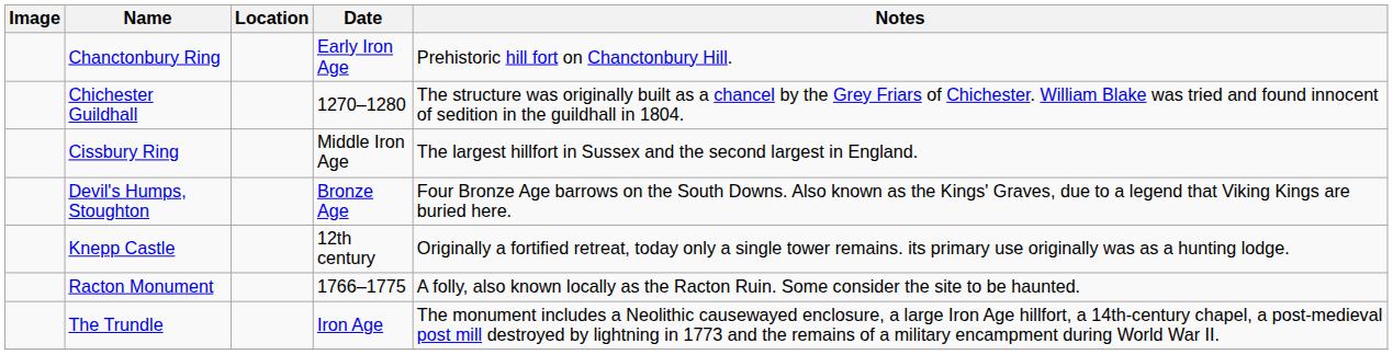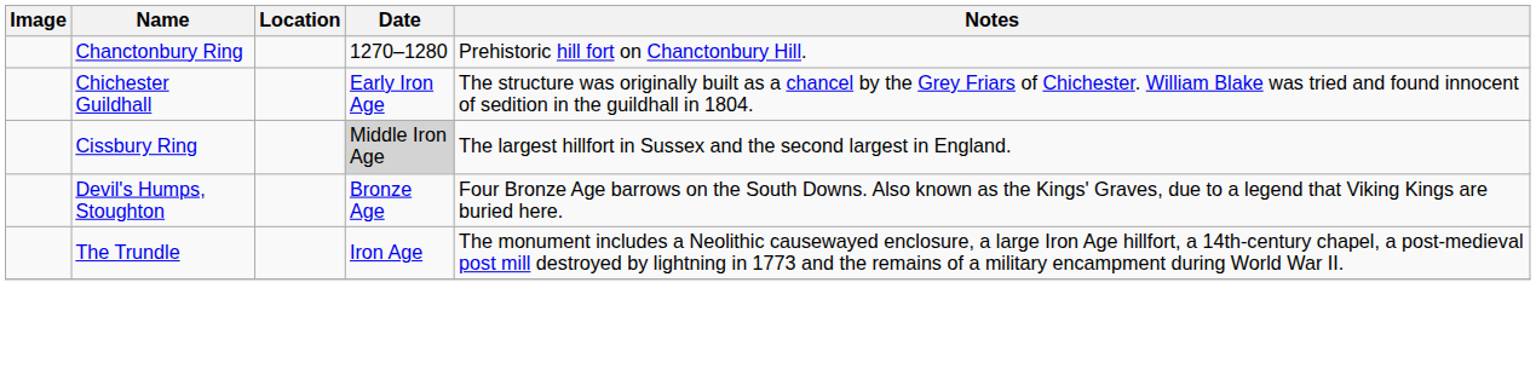Chanctonbury Ring | Date: Early Iron Age -> 1270–1280
Chichester Guildhall | Date: 1270–1280 -> Early Iron Age
Cissbury Ring | Date: no background -> lightgrey background
- row: Knepp Castle | 12th century | Originally a fortified retreat, today only a single tower remains. its primary use originally was as a hunting lodge.
- row: Racton Monument | 1766–1775 | A folly, also known locally as the Racton Ruin. Some consider the site to be haunted.
